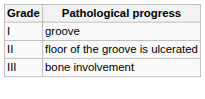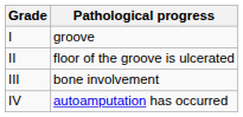+ row: IV | autoamputation has occurred
